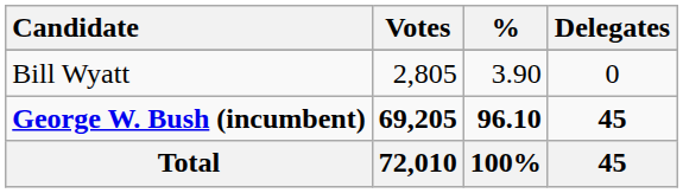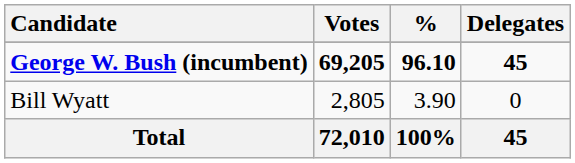rows swapped: George W. Bush (incumbent) <-> Bill Wyatt
